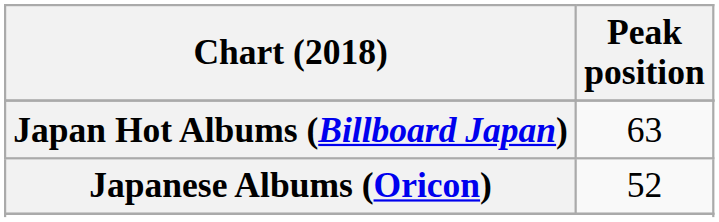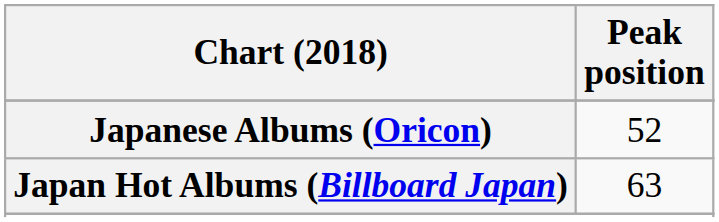rows swapped: Japanese Albums (Oricon) <-> Japan Hot Albums (Billboard Japan)
